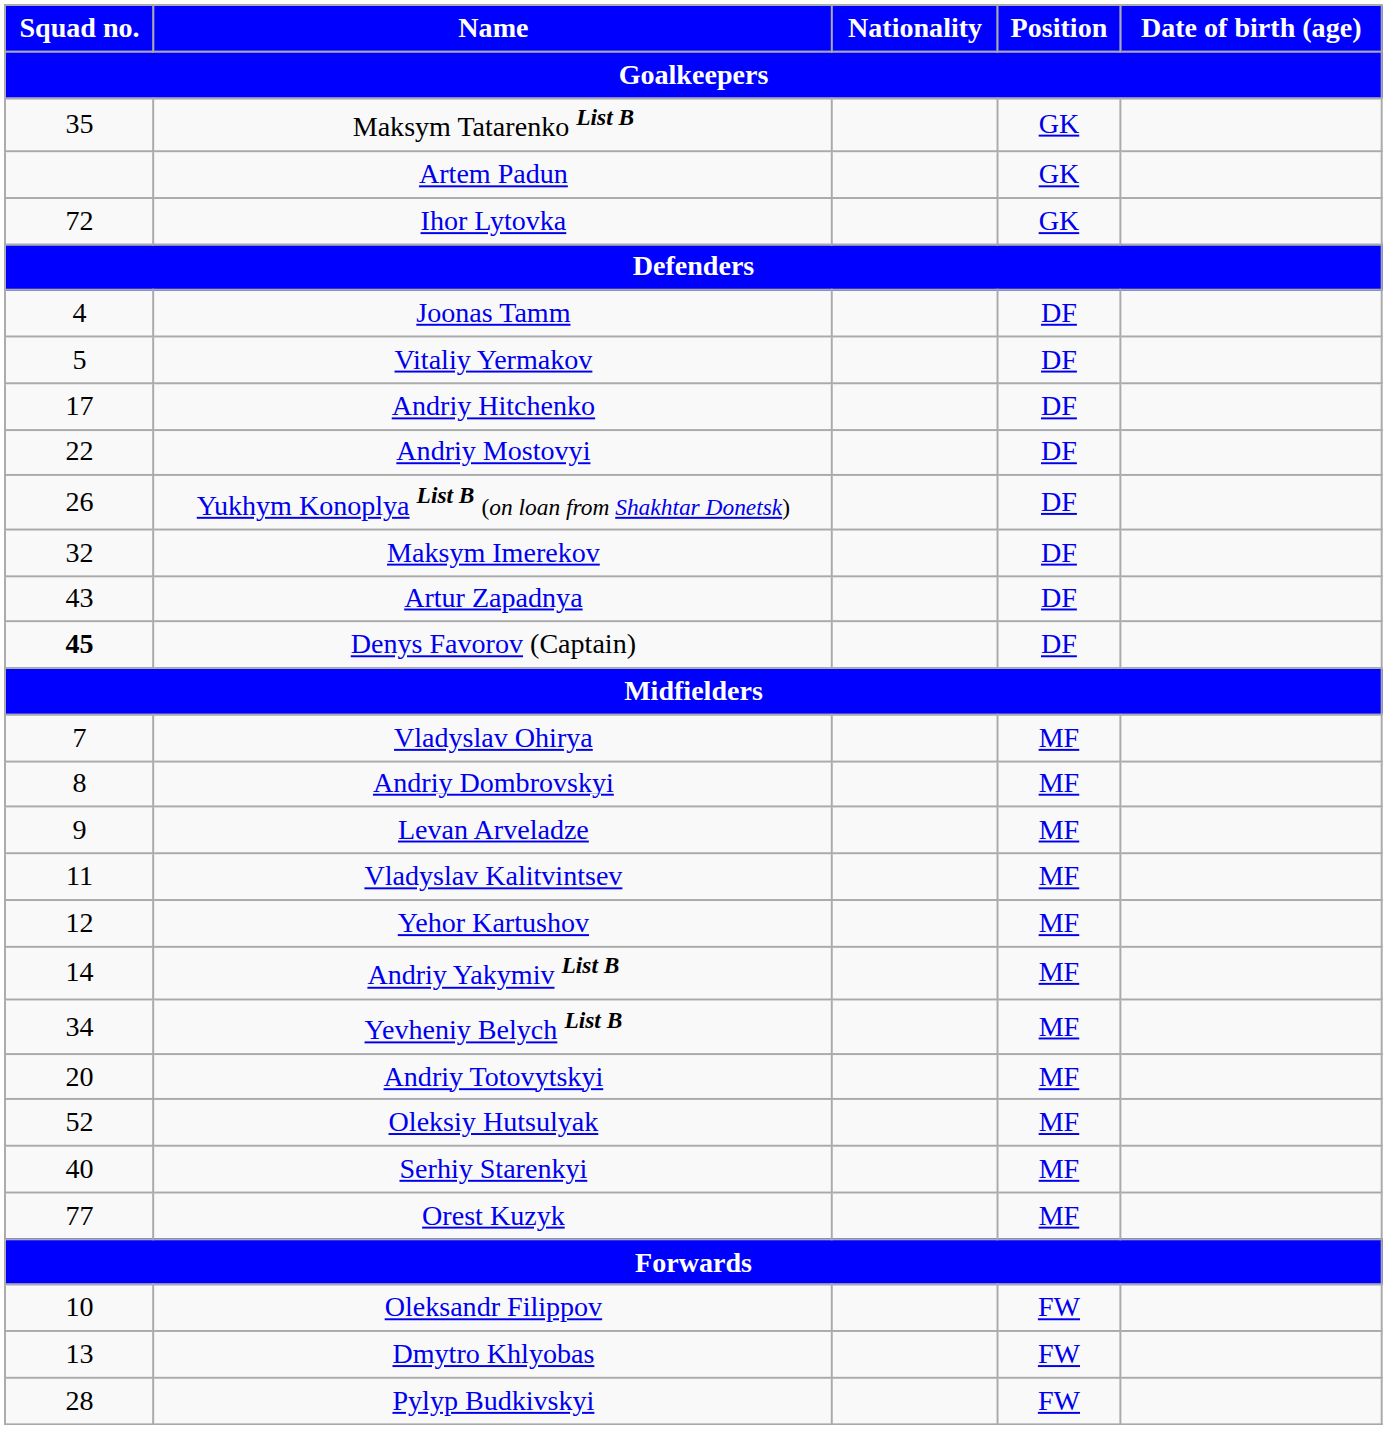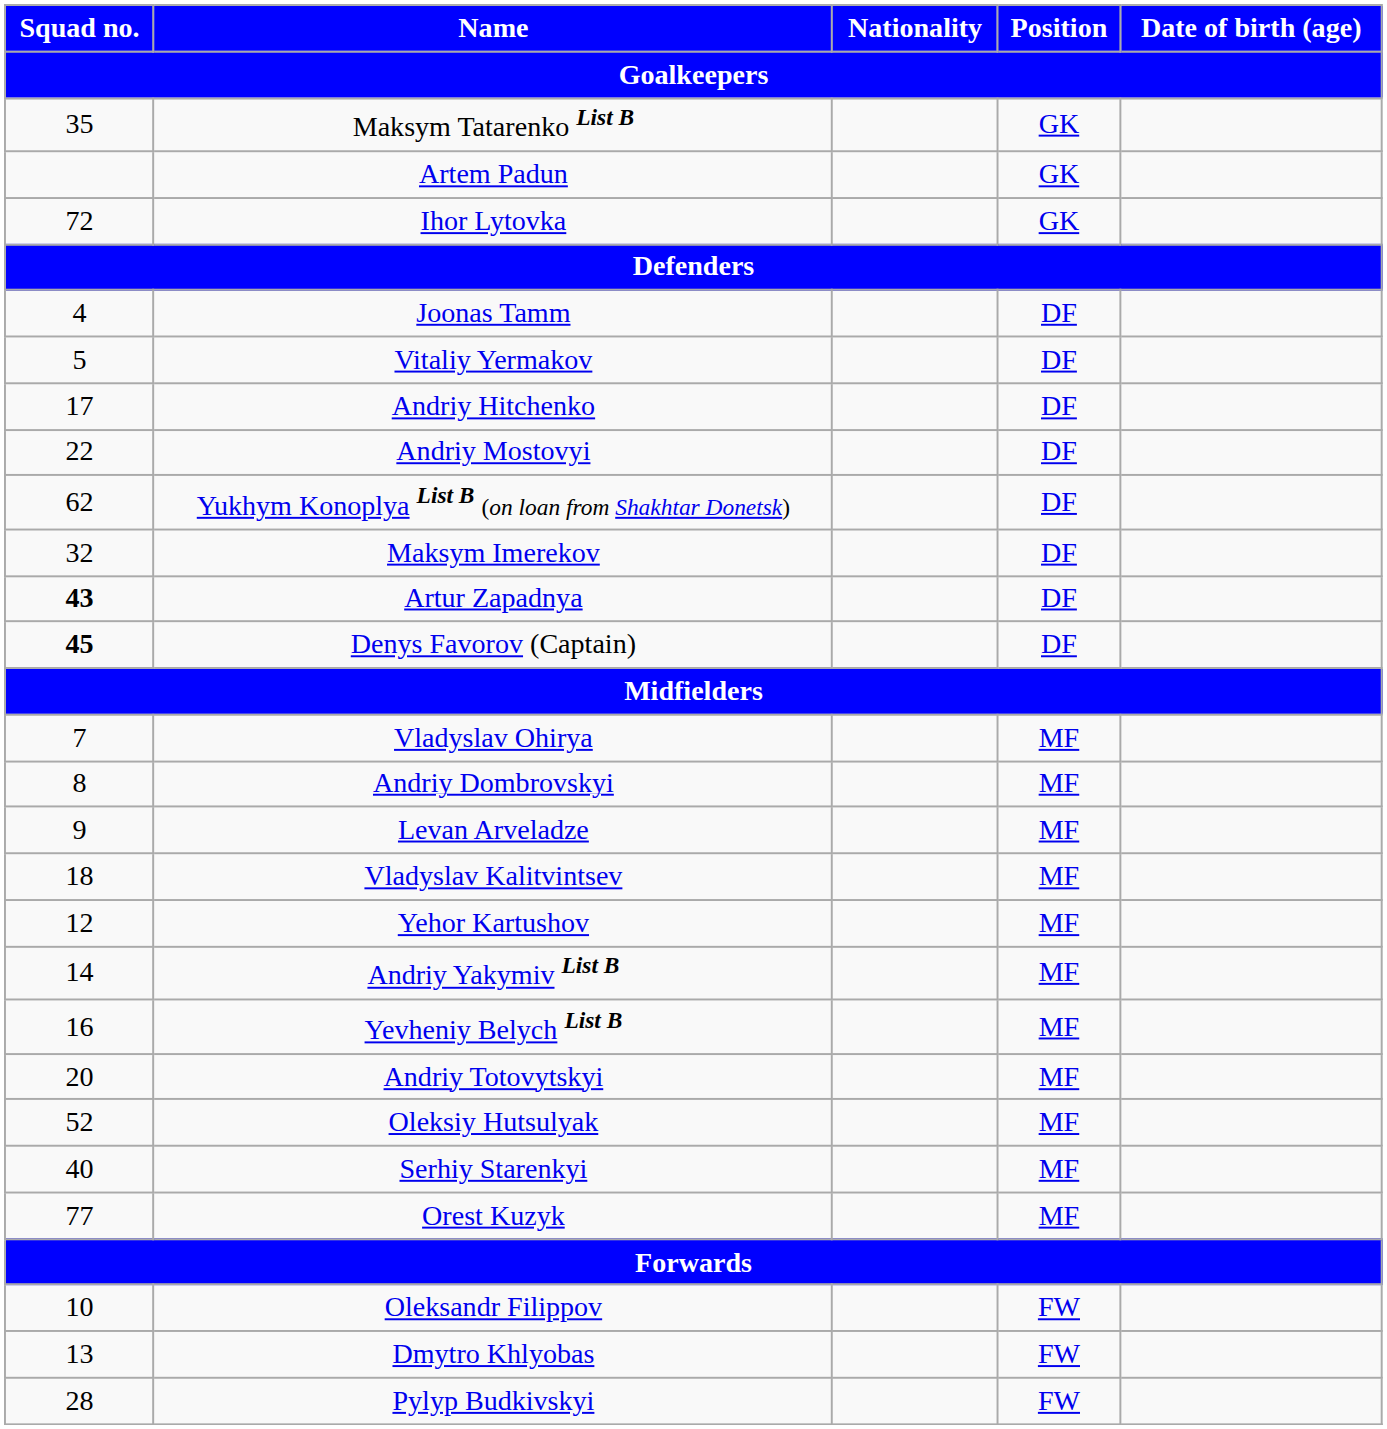Yukhym Konoplya List B (on loan from Shakhtar Donetsk) | Squad no. / Goalkeepers: 26 -> 62
Artur Zapadnya | Squad no. / Goalkeepers: normal -> bold
Vladyslav Kalitvintsev | Squad no. / Goalkeepers: 11 -> 18
Yevheniy Belych List B | Squad no. / Goalkeepers: 34 -> 16
